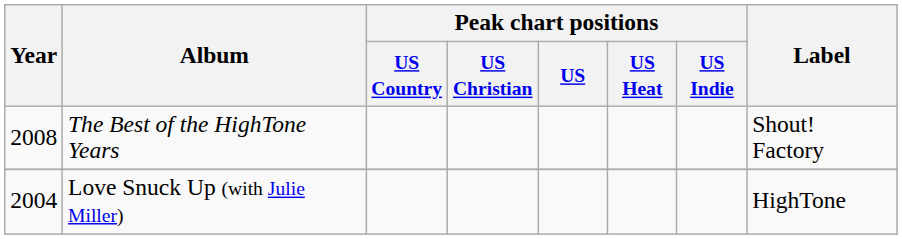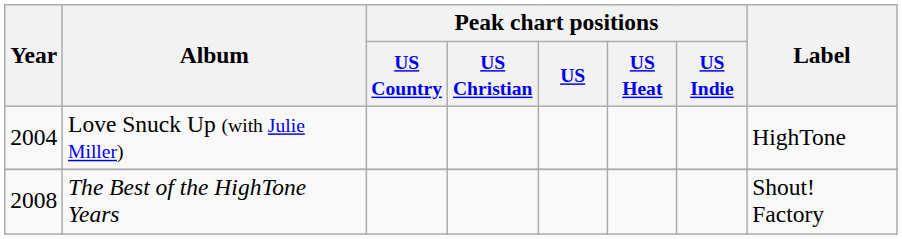rows swapped: Love Snuck Up (with Julie Miller) <-> The Best of the HighTone Years
